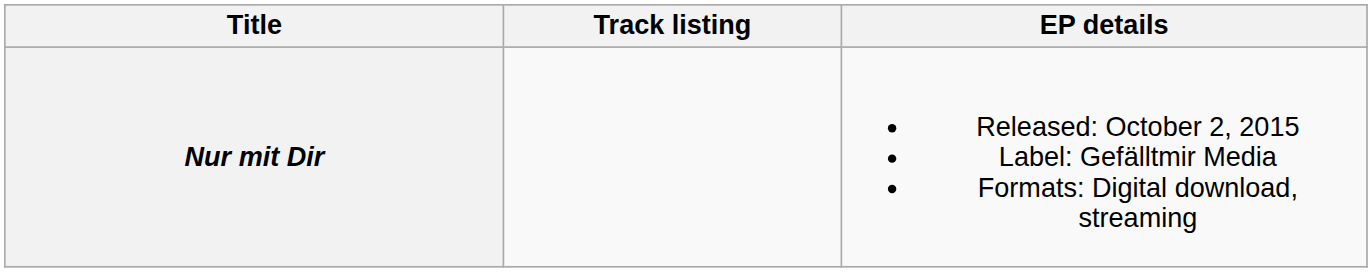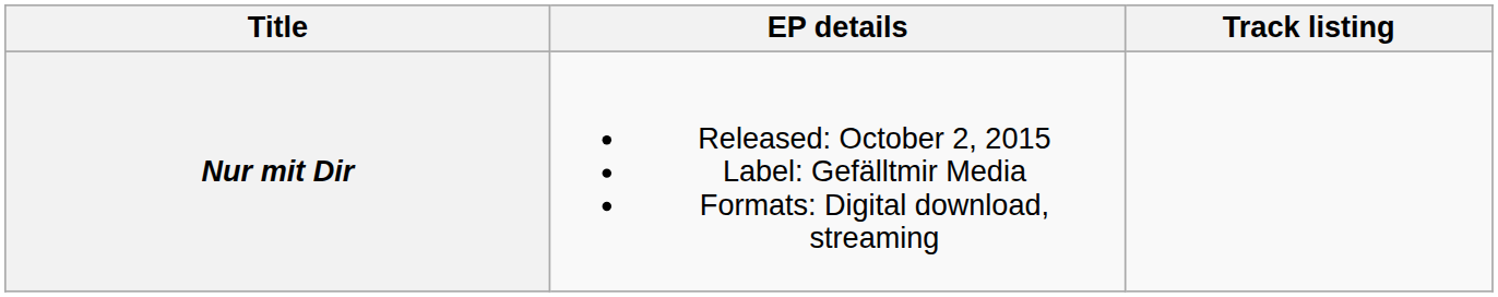columns swapped: EP details <-> Track listing
